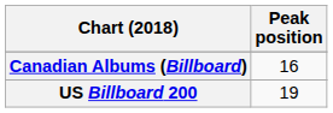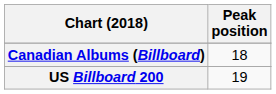Canadian Albums (Billboard) | Peak position: 16 -> 18
